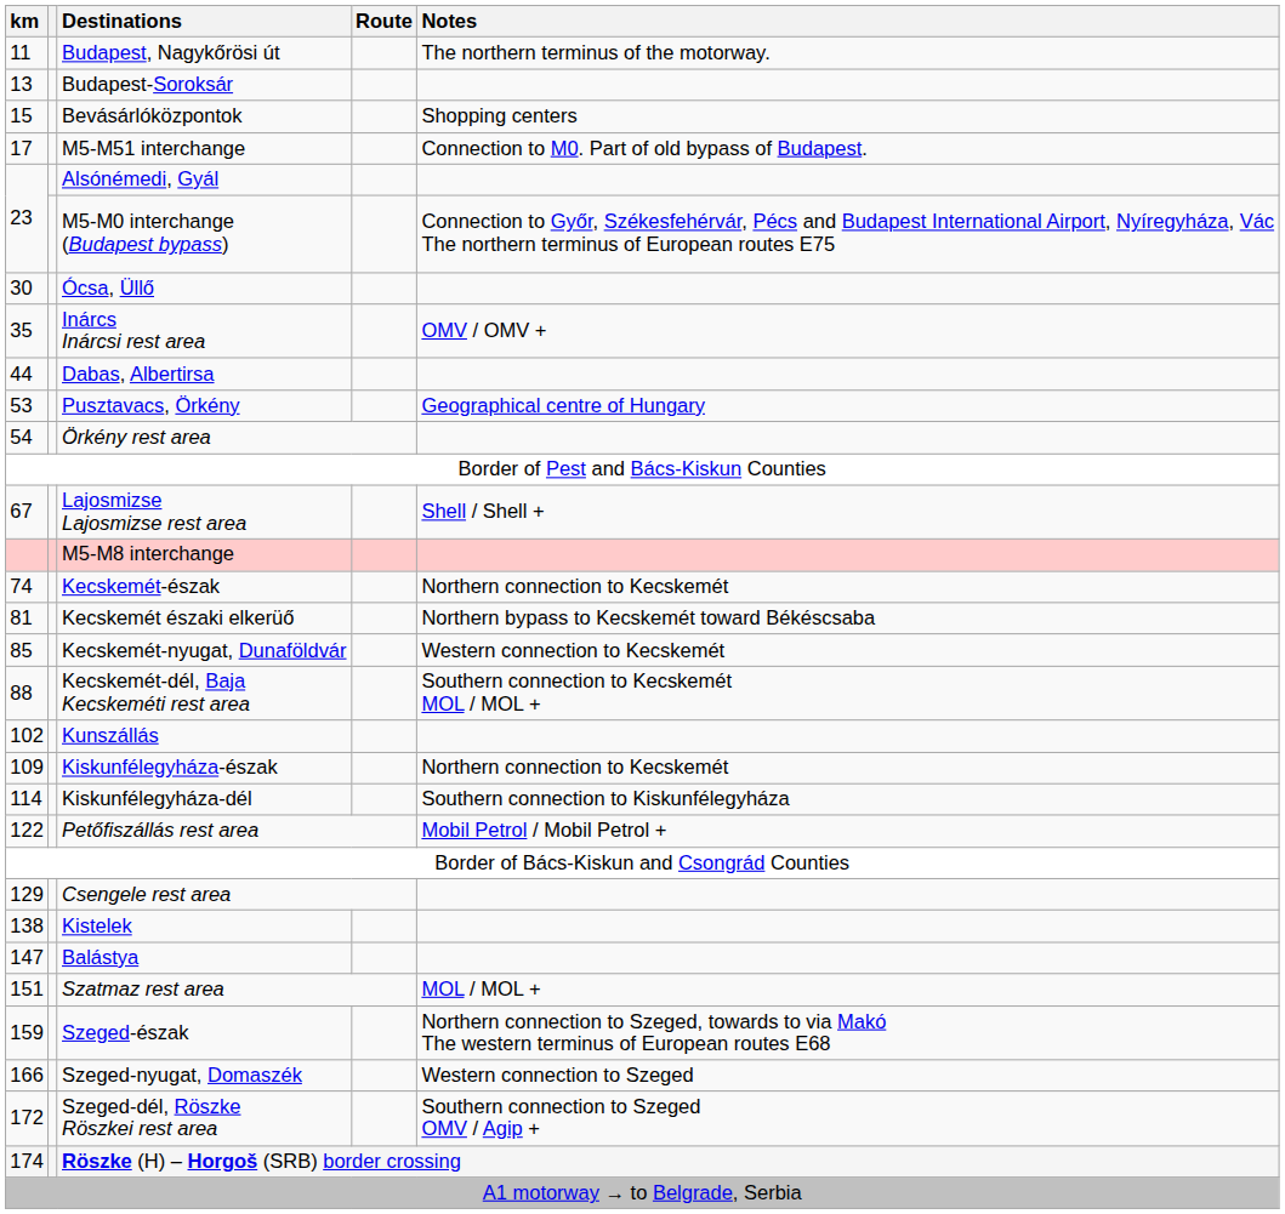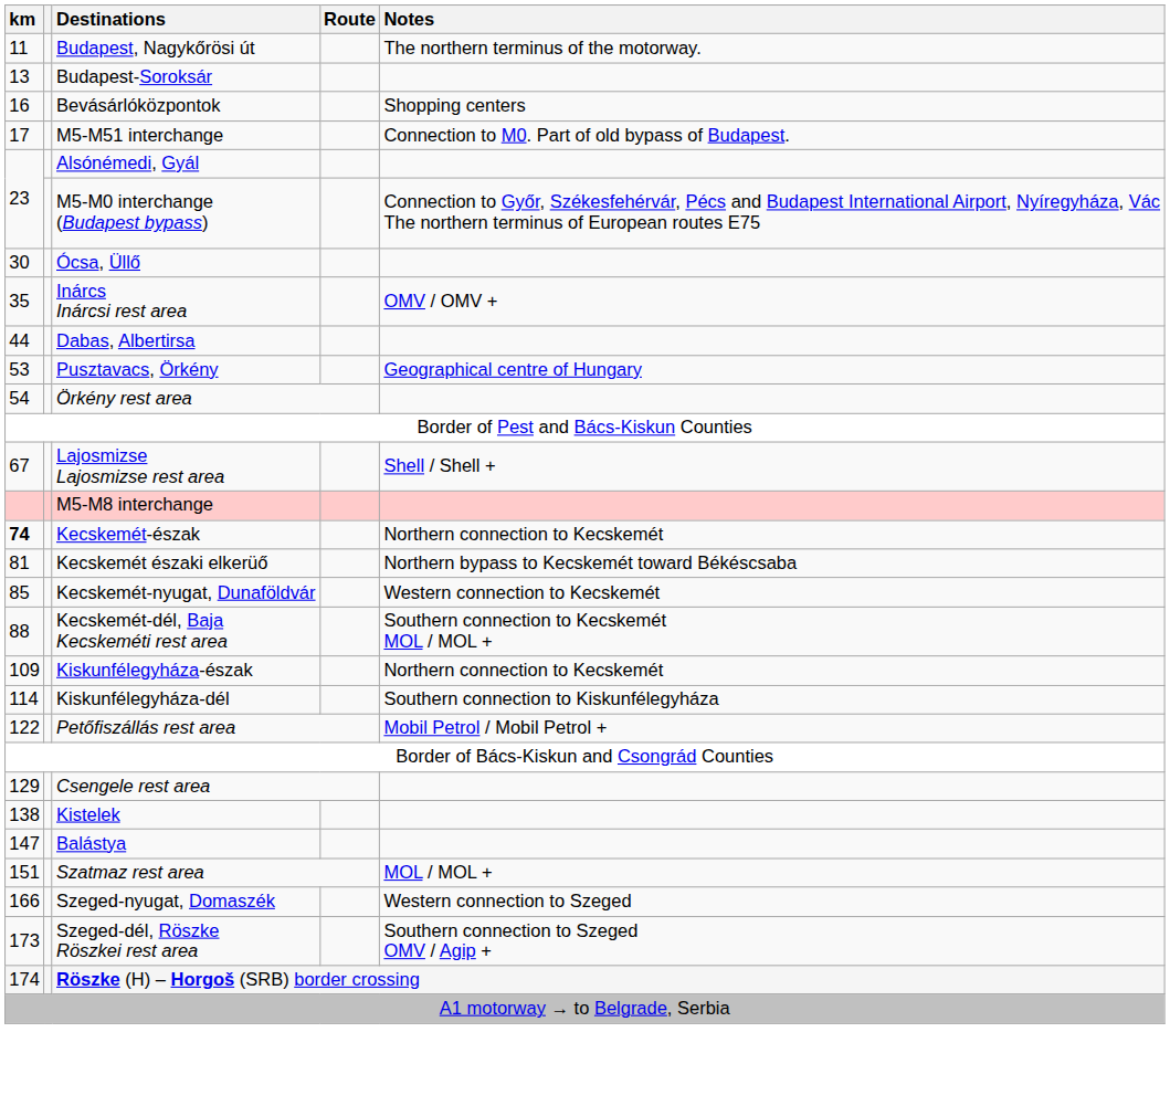Bevásárlóközpontok | km: 15 -> 16
Kecskemét-észak | km: normal -> bold
- row: 102 | Kunszállás
- row: 159 | Szeged-észak | Northern connection to Szeged, towards to via Makó The western terminus of European routes E68
Szeged-dél, Röszke Röszkei rest area | km: 172 -> 173
